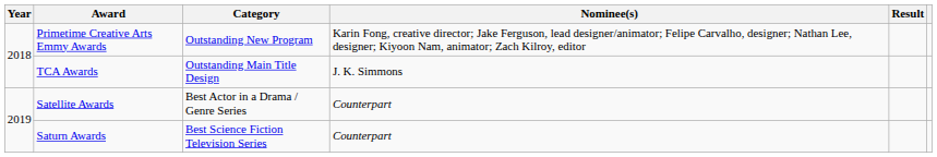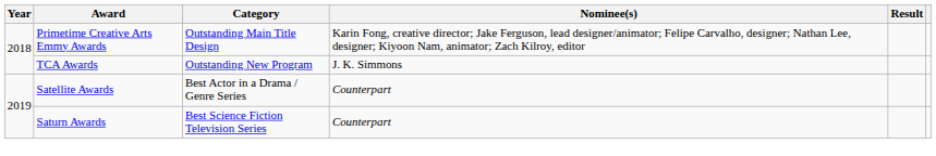Primetime Creative Arts Emmy Awards | Category: Outstanding New Program -> Outstanding Main Title Design
TCA Awards | Category: Outstanding Main Title Design -> Outstanding New Program
